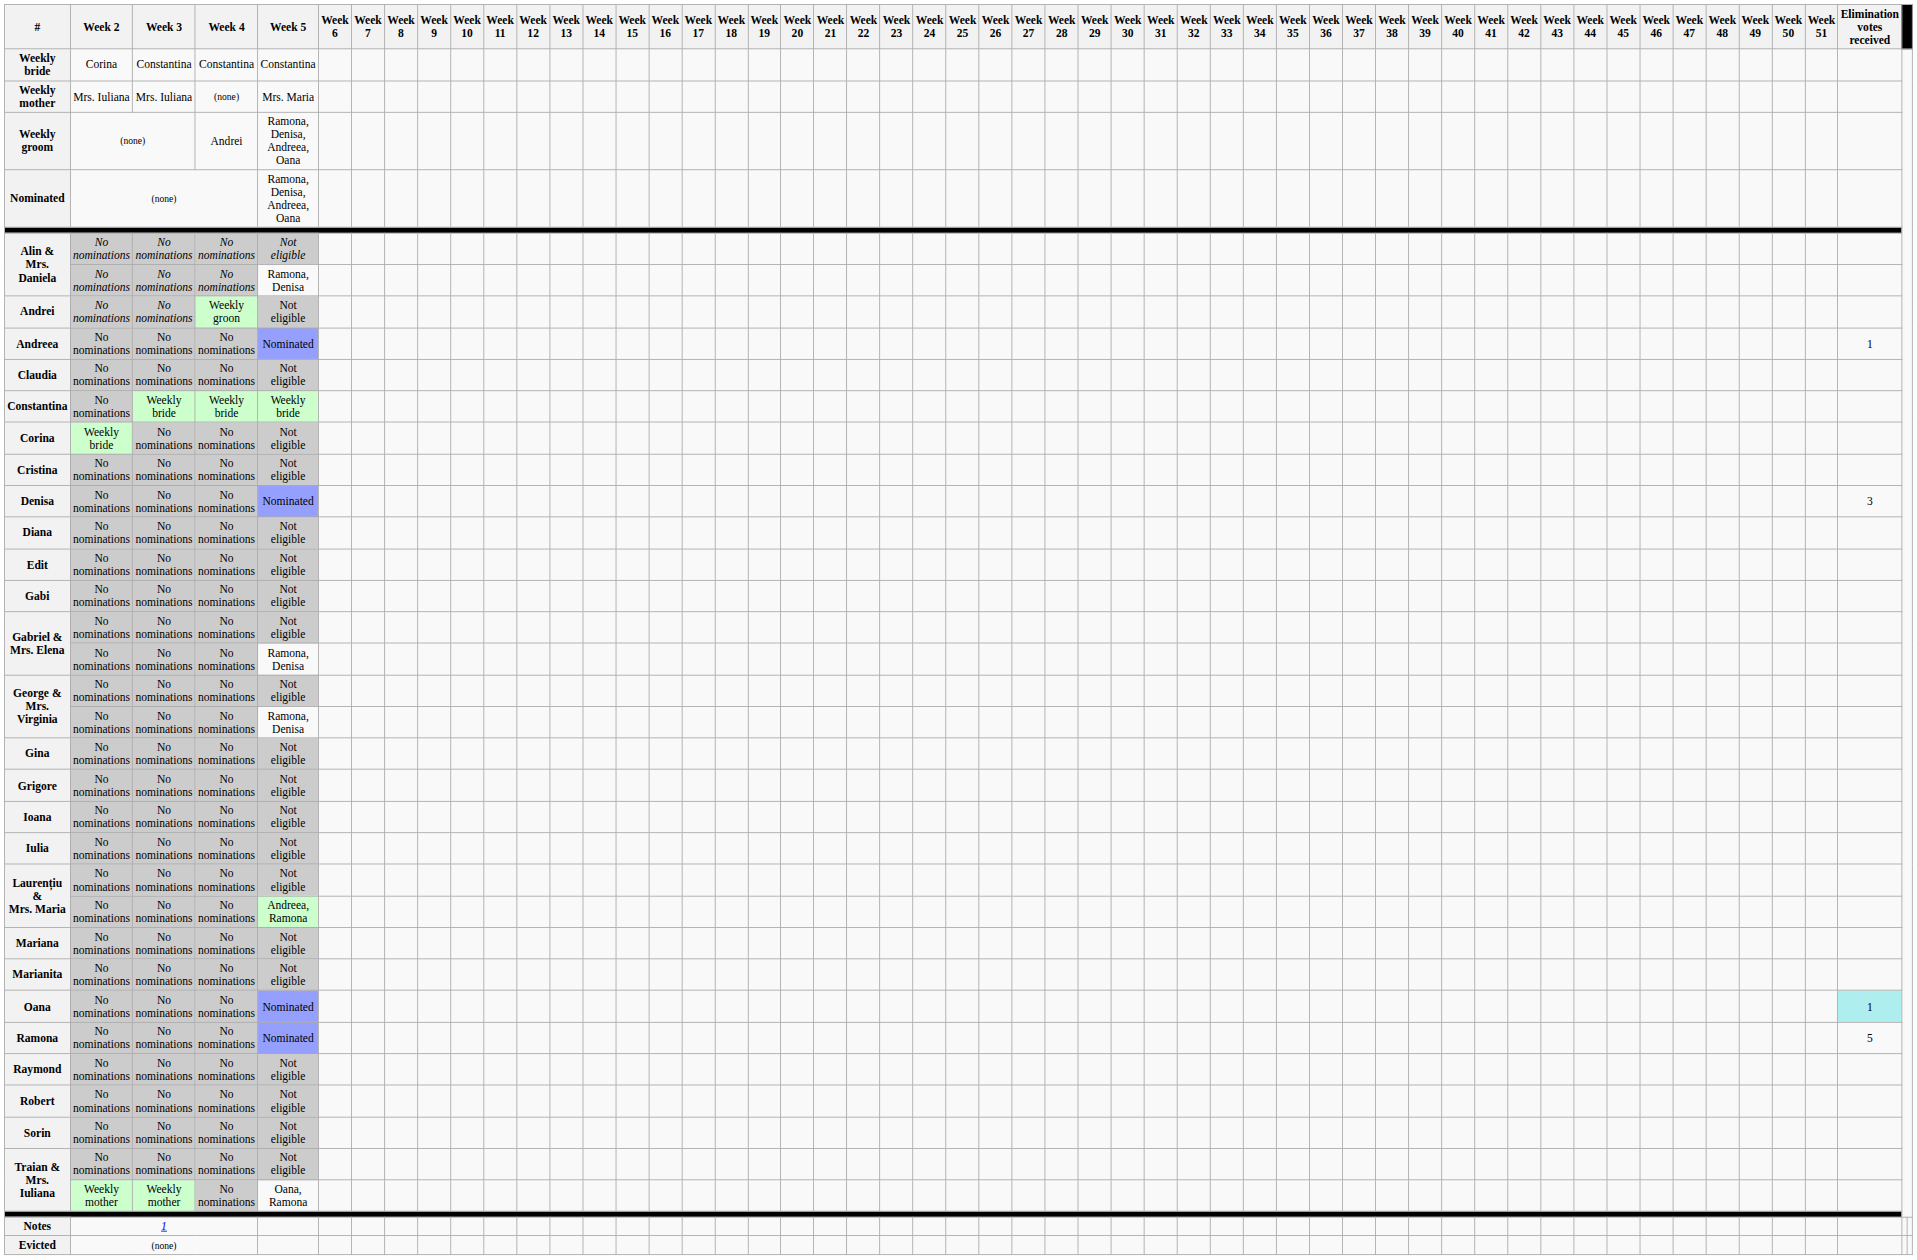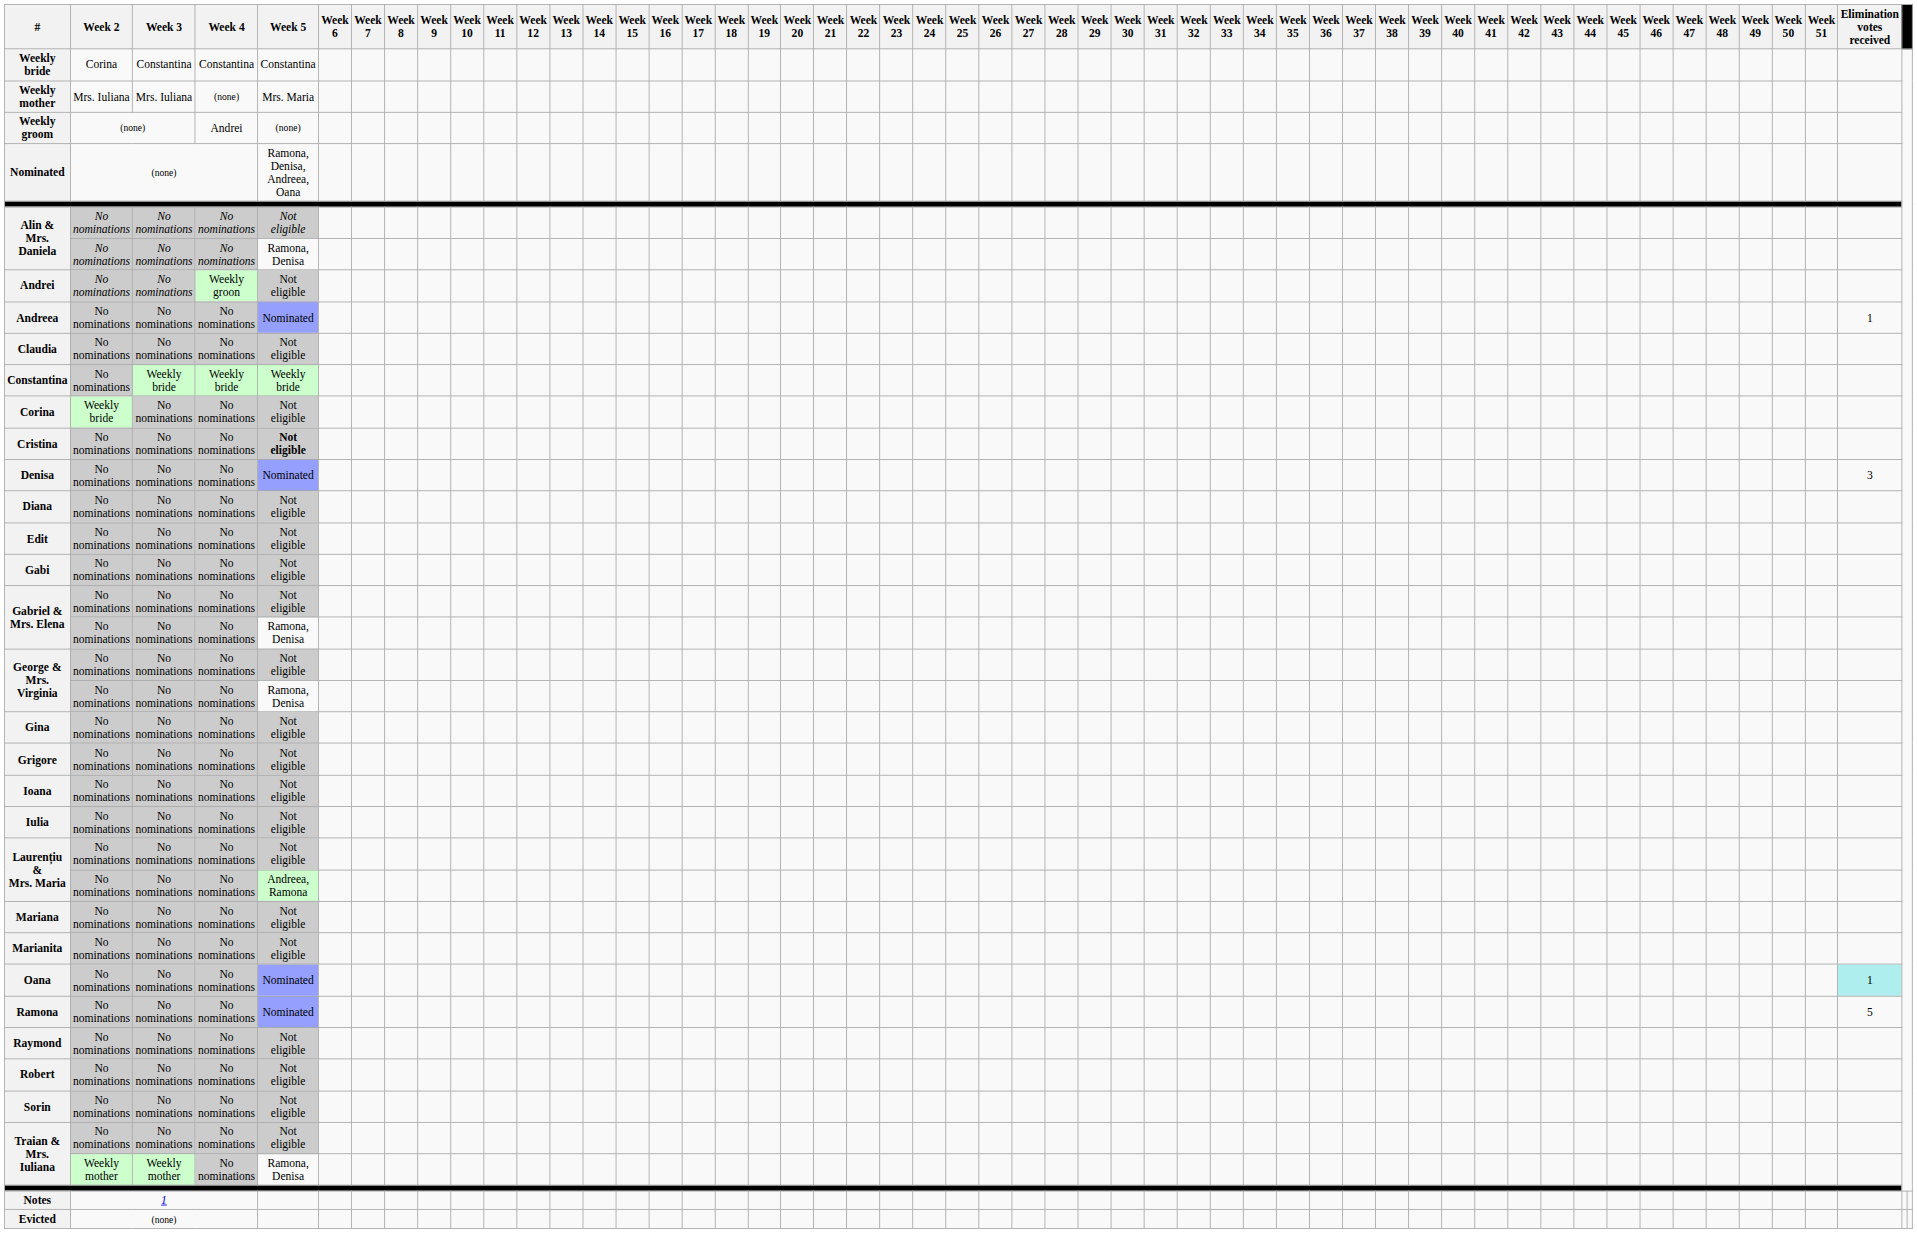Weekly groom | Week 5: Ramona, Denisa, Andreea, Oana -> (none)
Cristina | Week 5: normal -> bold
Traian & Mrs. Iuliana / Weekly mother | Week 5: Oana, Ramona -> Ramona, Denisa
